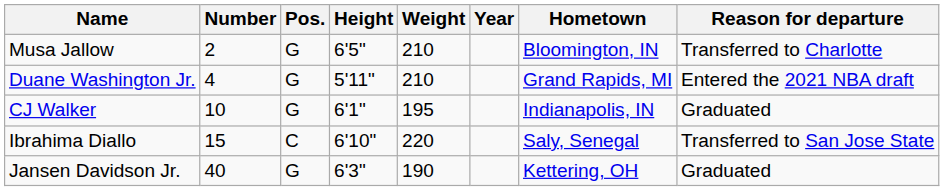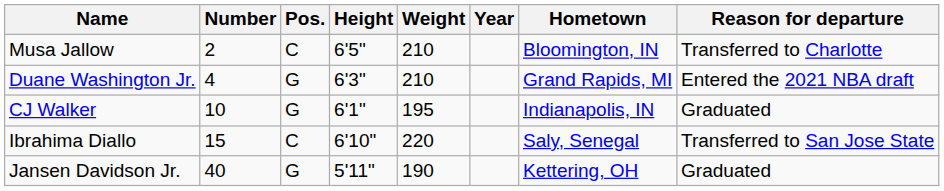Musa Jallow | Pos.: G -> C
Duane Washington Jr. | Height: 5'11" -> 6'3"
Jansen Davidson Jr. | Height: 6'3" -> 5'11"
